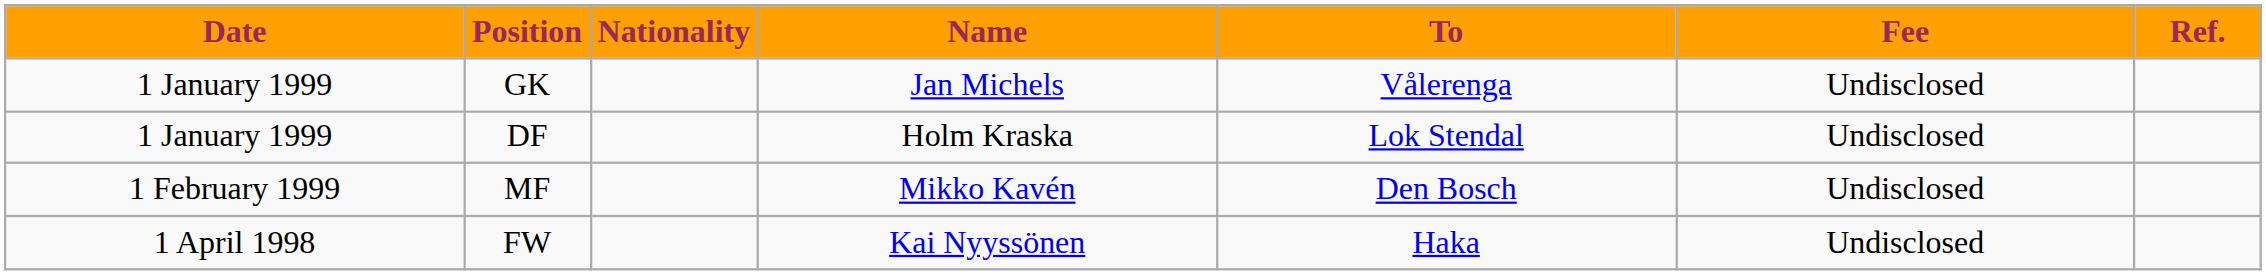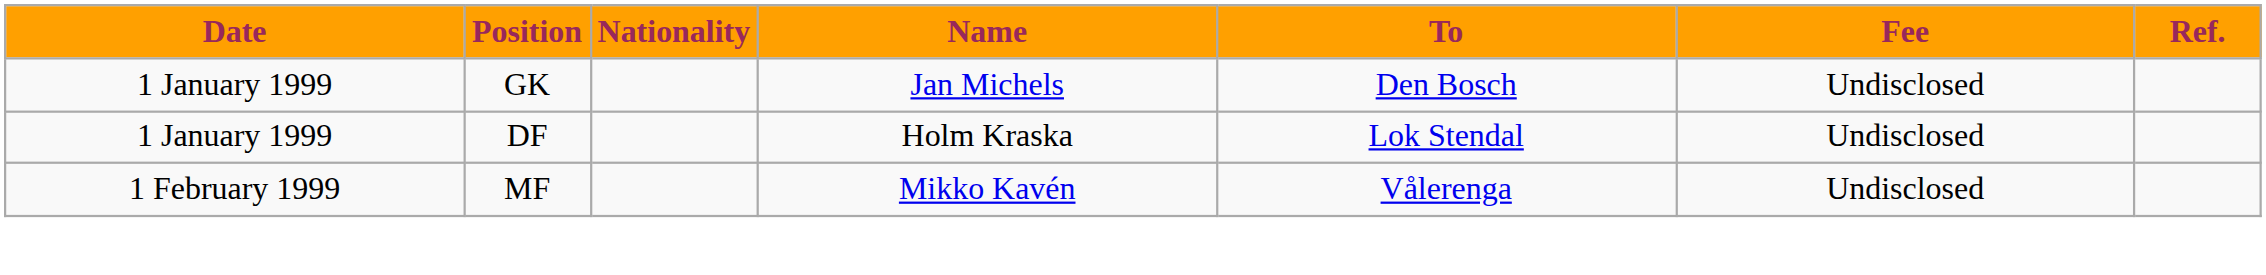GK | To: Vålerenga -> Den Bosch
MF | To: Den Bosch -> Vålerenga
- row: 1 April 1998 | FW | Kai Nyyssönen | Haka | Undisclosed
